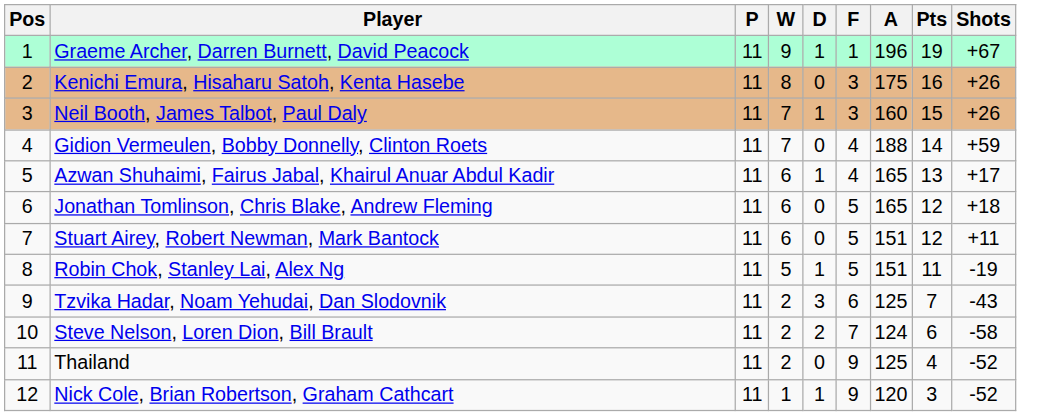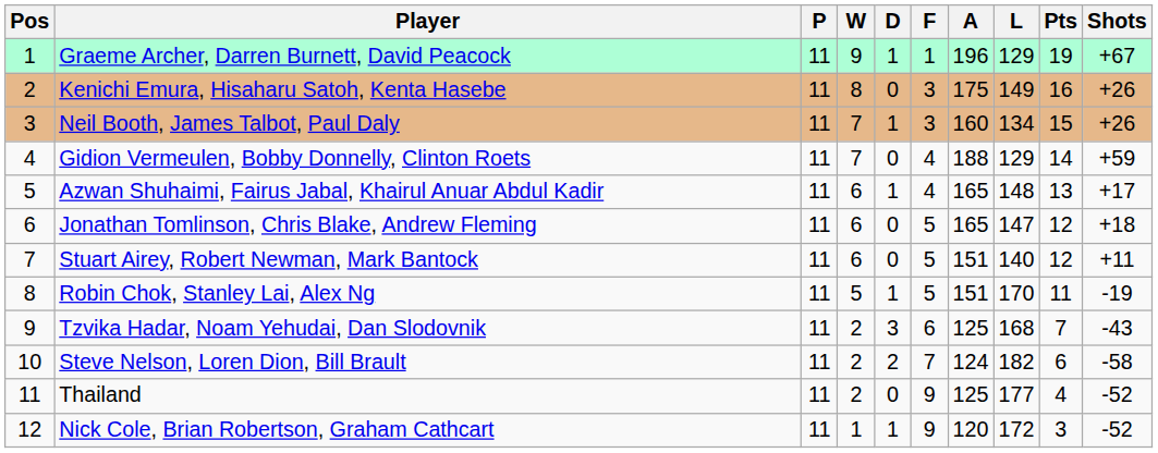+ column: L | 129 | 149 | 134 | 129 | 148 | 147 | 140 | 170 | 168 | 182 | 177 | 172
